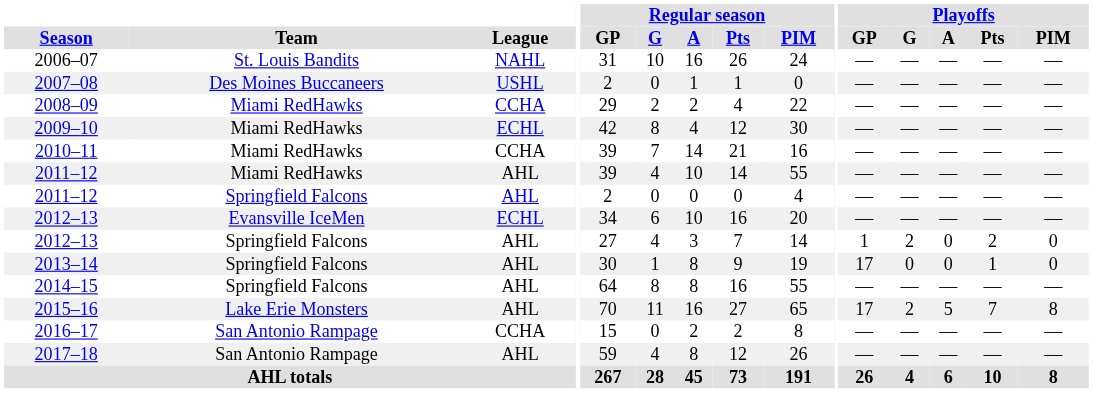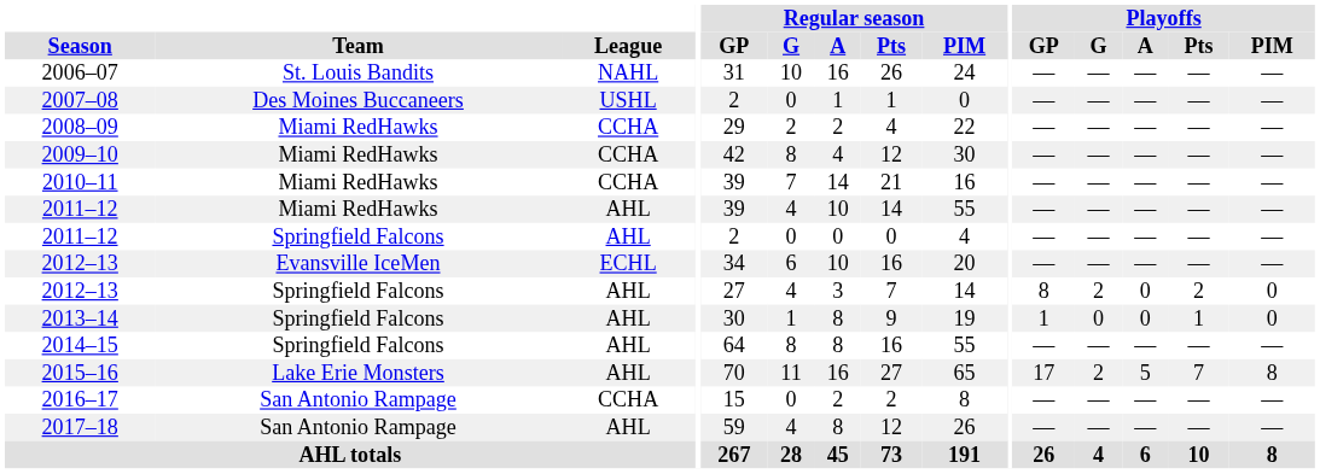2009–10 | League: ECHL -> CCHA
2012–13 / Springfield Falcons | Playoffs / GP: 1 -> 8
2013–14 | Playoffs / GP: 17 -> 1
